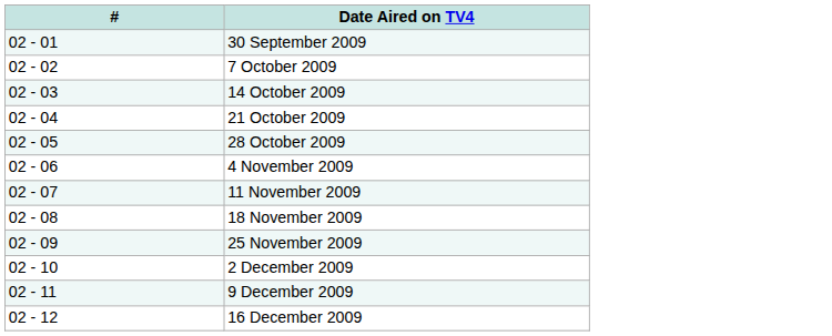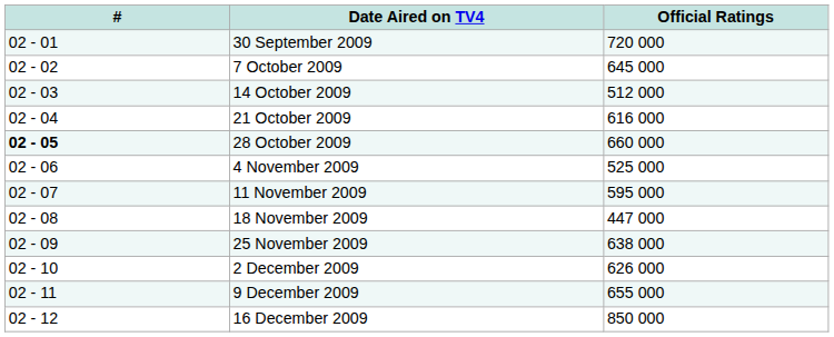+ column: Official Ratings | 720 000 | 645 000 | 512 000 | 616 000 | 660 000 | 525 000 | 595 000 | 447 000 | 638 000 | 626 000 | 655 000 | 850 000
28 October 2009 | #: normal -> bold
